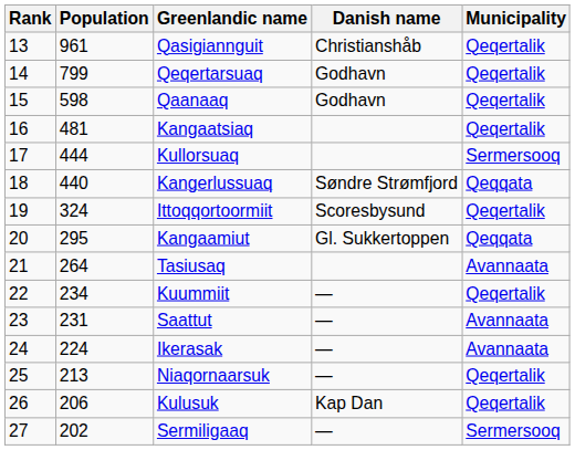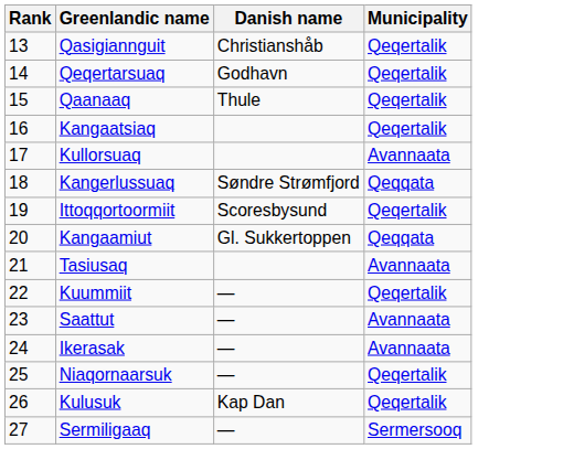- column: Population | 961 | 799 | 598 | 481 | 444 | 440 | 324 | 295 | 264 | 234 | 231 | 224 | 213 | 206 | 202
Qaanaaq | Danish name: Godhavn -> Thule
Kullorsuaq | Municipality: Sermersooq -> Avannaata
